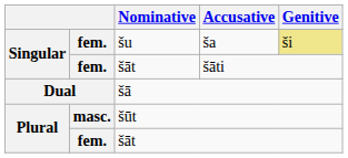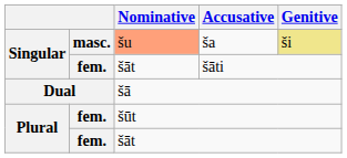ša | column 2: fem. -> masc.
ša | Nominative: no background -> lightsalmon background
šūt | column 2: masc. -> fem.
